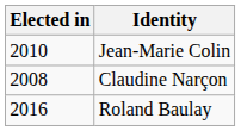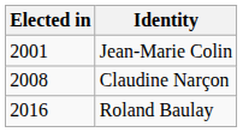Jean-Marie Colin | Elected in: 2010 -> 2001
